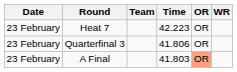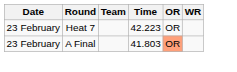- row: 23 February | Quarterfinal 3 | 41.806 | OR
